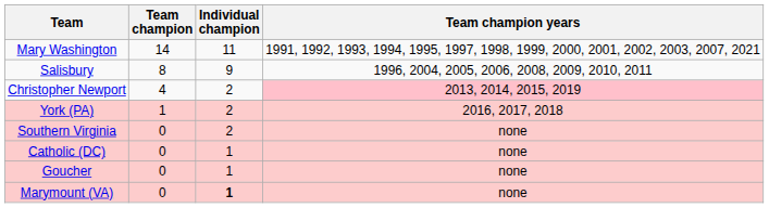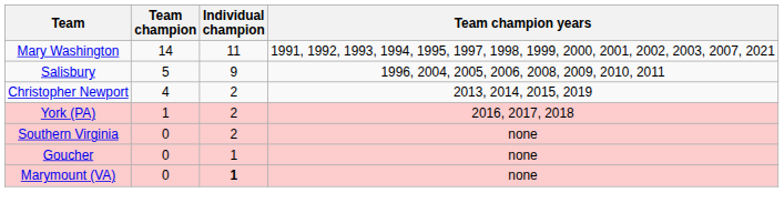Salisbury | Team champion: 8 -> 5
Christopher Newport | Team champion years: pink background -> no background
- row: Catholic (DC) | 0 | 1 | none
